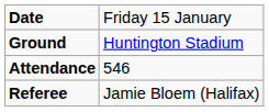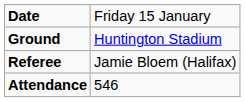rows swapped: Attendance <-> Referee
